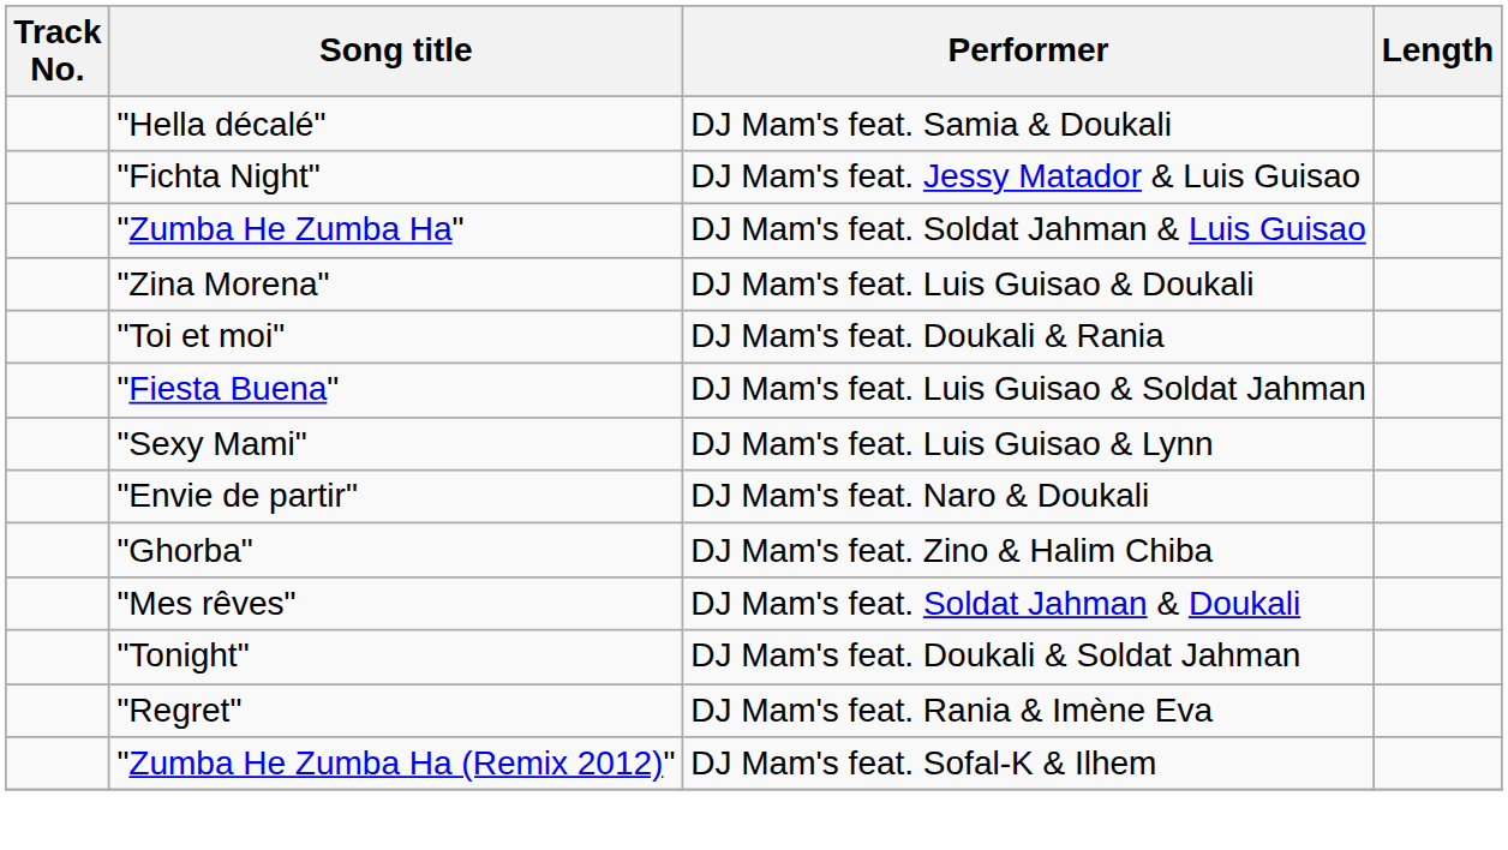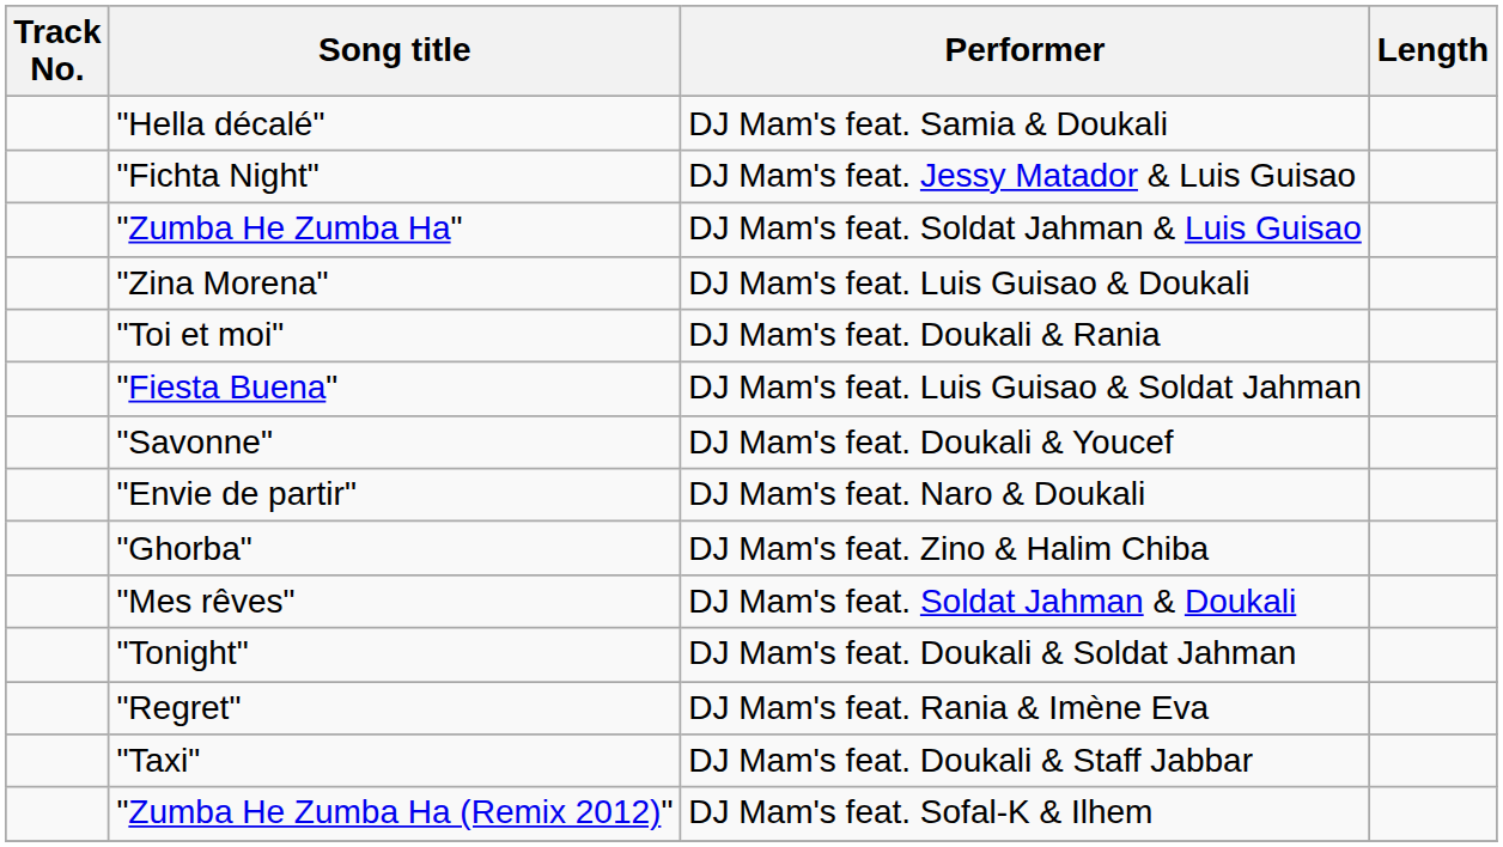+ row: "Savonne" | DJ Mam's feat. Doukali & Youcef
- row: "Sexy Mami" | DJ Mam's feat. Luis Guisao & Lynn
+ row: "Taxi" | DJ Mam's feat. Doukali & Staff Jabbar
